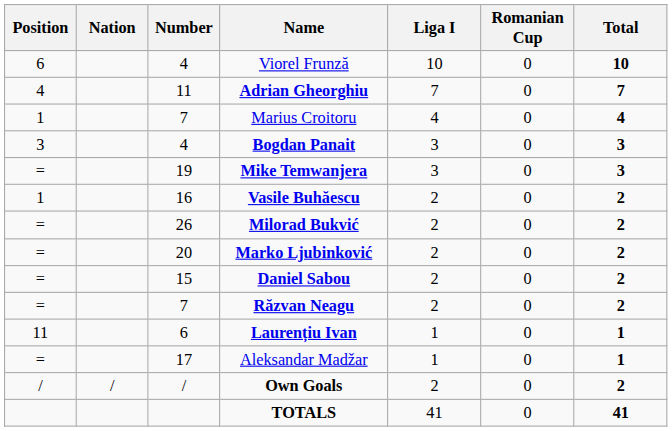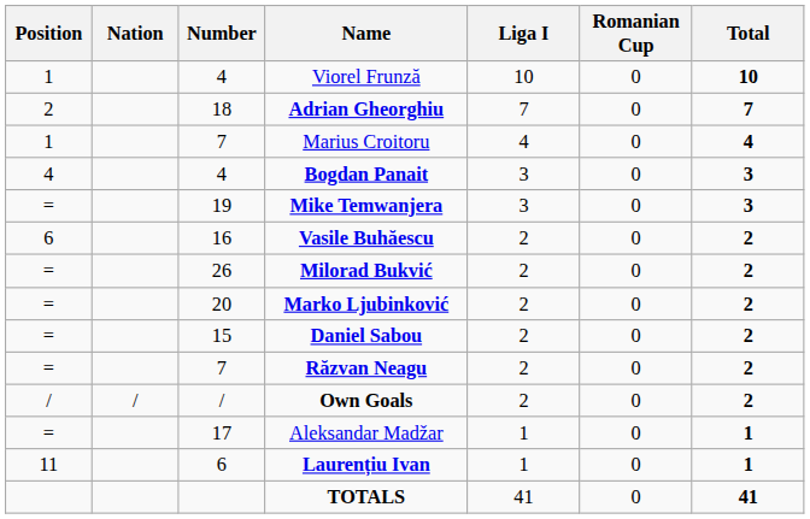Viorel Frunză | Position: 6 -> 1
Adrian Gheorghiu | Position: 4 -> 2
Adrian Gheorghiu | Number: 11 -> 18
Bogdan Panait | Position: 3 -> 4
Vasile Buhăescu | Position: 1 -> 6
rows swapped: Laurențiu Ivan <-> Own Goals
